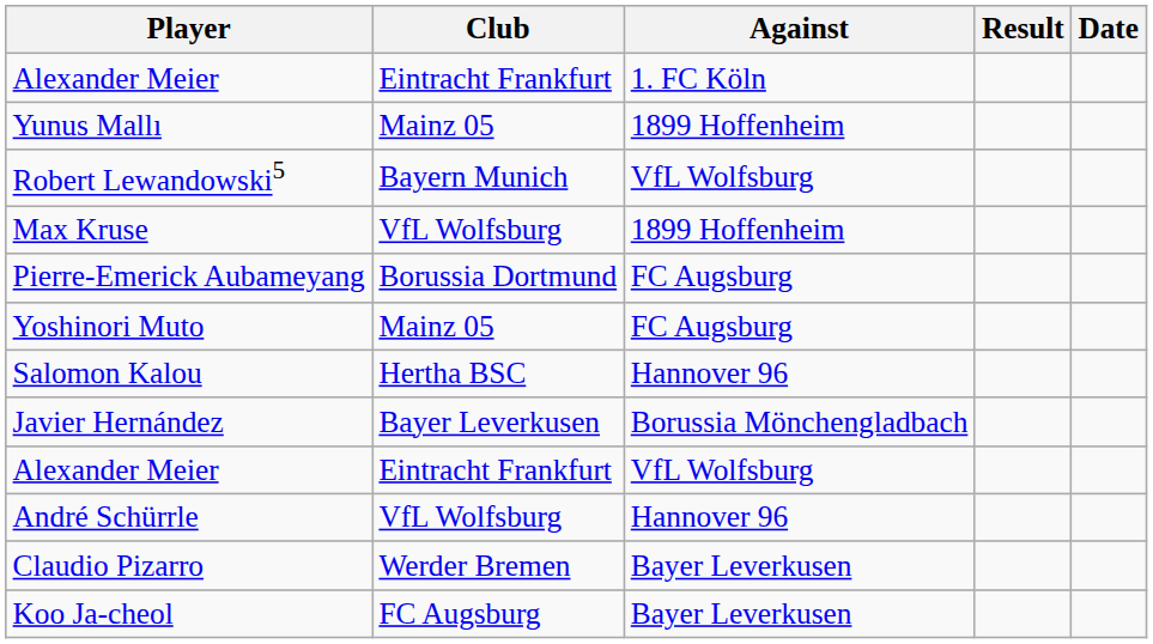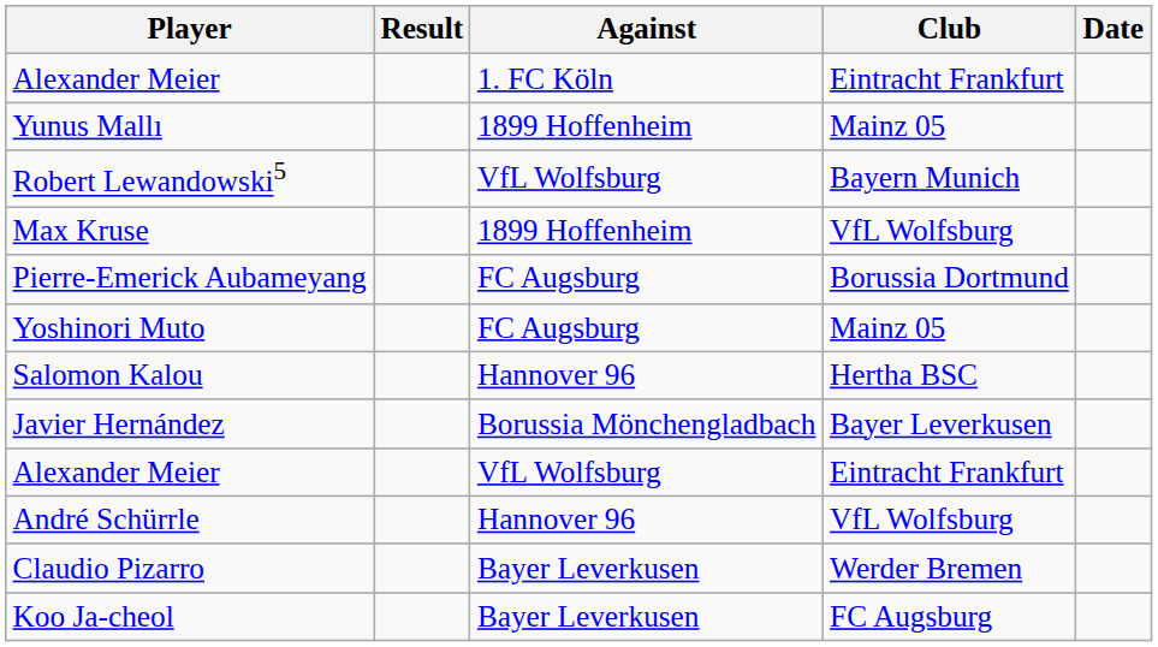columns swapped: Club <-> Result
